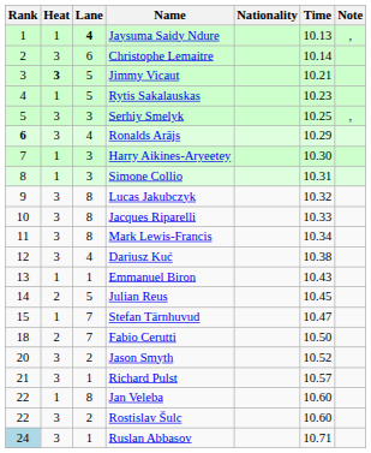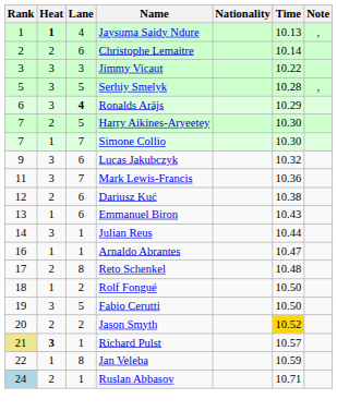Jaysuma Saidy Ndure | Heat: normal -> bold
Jaysuma Saidy Ndure | Lane: bold -> normal
Christophe Lemaitre | Heat: 3 -> 2
Jimmy Vicaut | Heat: bold -> normal
Jimmy Vicaut | Lane: 5 -> 3
Jimmy Vicaut | Time: 10.21 -> 10.22
- row: 4 | 1 | 5 | Rytis Sakalauskas | 10.23
Serhiy Smelyk | Lane: 3 -> 5
Serhiy Smelyk | Time: 10.25 -> 10.28
Ronalds Arājs | Rank: bold -> normal
Ronalds Arājs | Lane: normal -> bold
Harry Aikines-Aryeetey | Heat: 1 -> 2
Harry Aikines-Aryeetey | Lane: 3 -> 5
Simone Collio | Rank: 8 -> 7
Simone Collio | Lane: 3 -> 7
Simone Collio | Time: 10.31 -> 10.30
Lucas Jakubczyk | Lane: 8 -> 6
- row: 10 | 3 | 8 | Jacques Riparelli | 10.33
Mark Lewis-Francis | Lane: 8 -> 7
Mark Lewis-Francis | Time: 10.34 -> 10.36
Dariusz Kuć | Heat: 3 -> 2
Dariusz Kuć | Lane: 4 -> 6
Emmanuel Biron | Lane: 1 -> 6
Julian Reus | Heat: 2 -> 3
Julian Reus | Lane: 5 -> 1
Julian Reus | Time: 10.45 -> 10.44
- row: 15 | 1 | 7 | Stefan Tärnhuvud | 10.47
+ row: 16 | 1 | 1 | Arnaldo Abrantes | 10.47
+ row: 17 | 2 | 8 | Reto Schenkel | 10.48
+ row: 18 | 1 | 2 | Rolf Fongué | 10.50
Fabio Cerutti | Rank: 18 -> 19
Fabio Cerutti | Heat: 2 -> 3
Fabio Cerutti | Lane: 7 -> 5
Jason Smyth | Heat: 3 -> 2
Jason Smyth | Time: no background -> gold background
Richard Pulst | Rank: no background -> khaki background
Richard Pulst | Heat: normal -> bold
Jan Veleba | Time: 10.60 -> 10.59
- row: 22 | 3 | 2 | Rostislav Šulc | 10.60
Ruslan Abbasov | Heat: 3 -> 2
